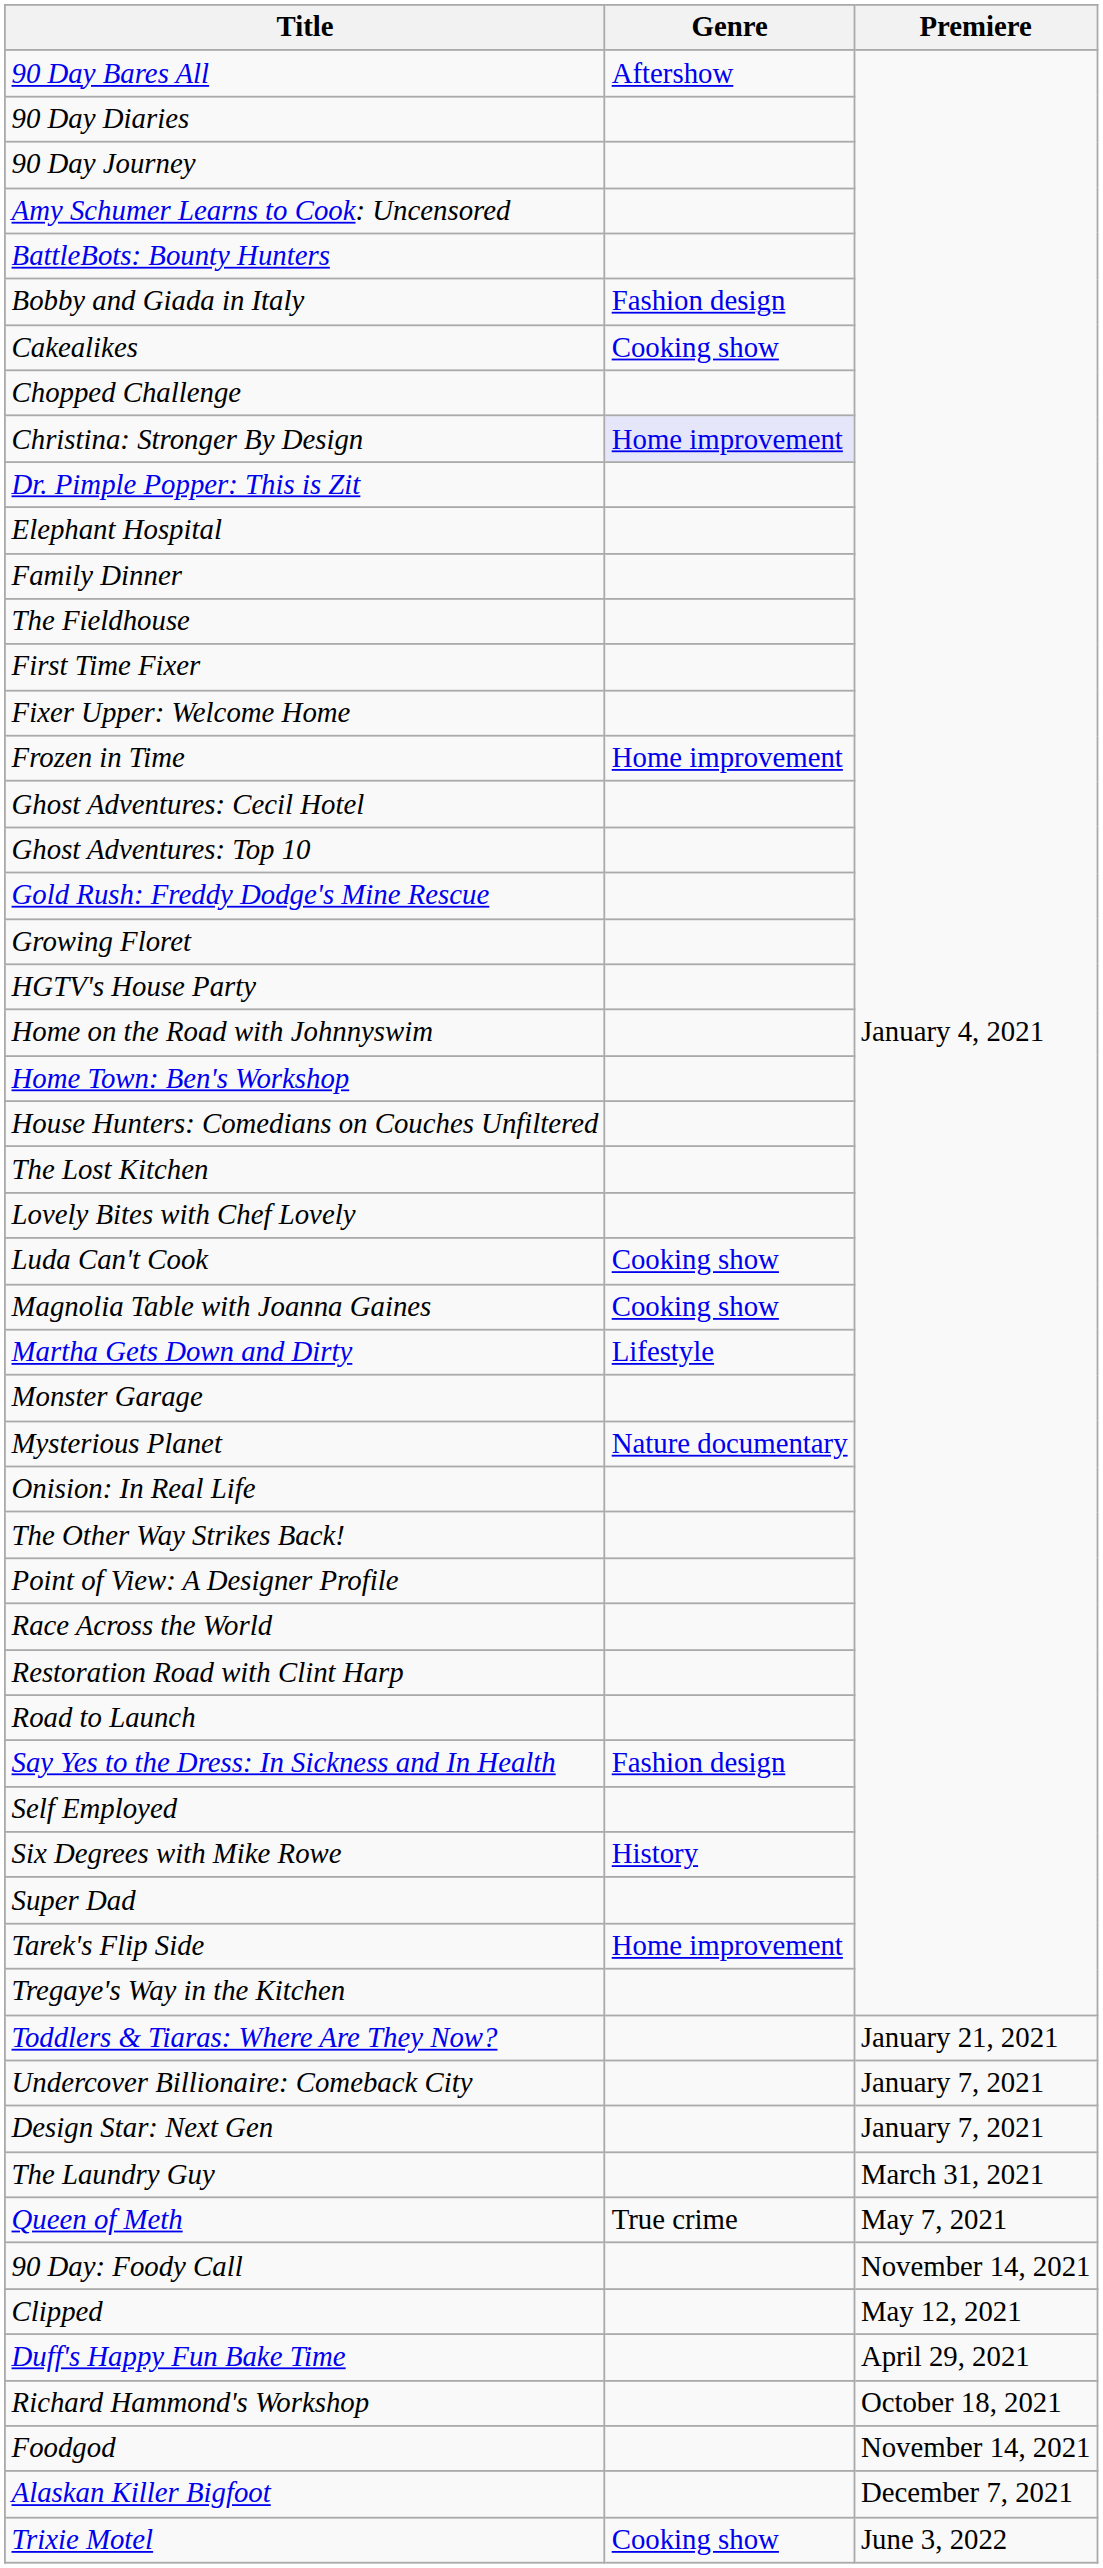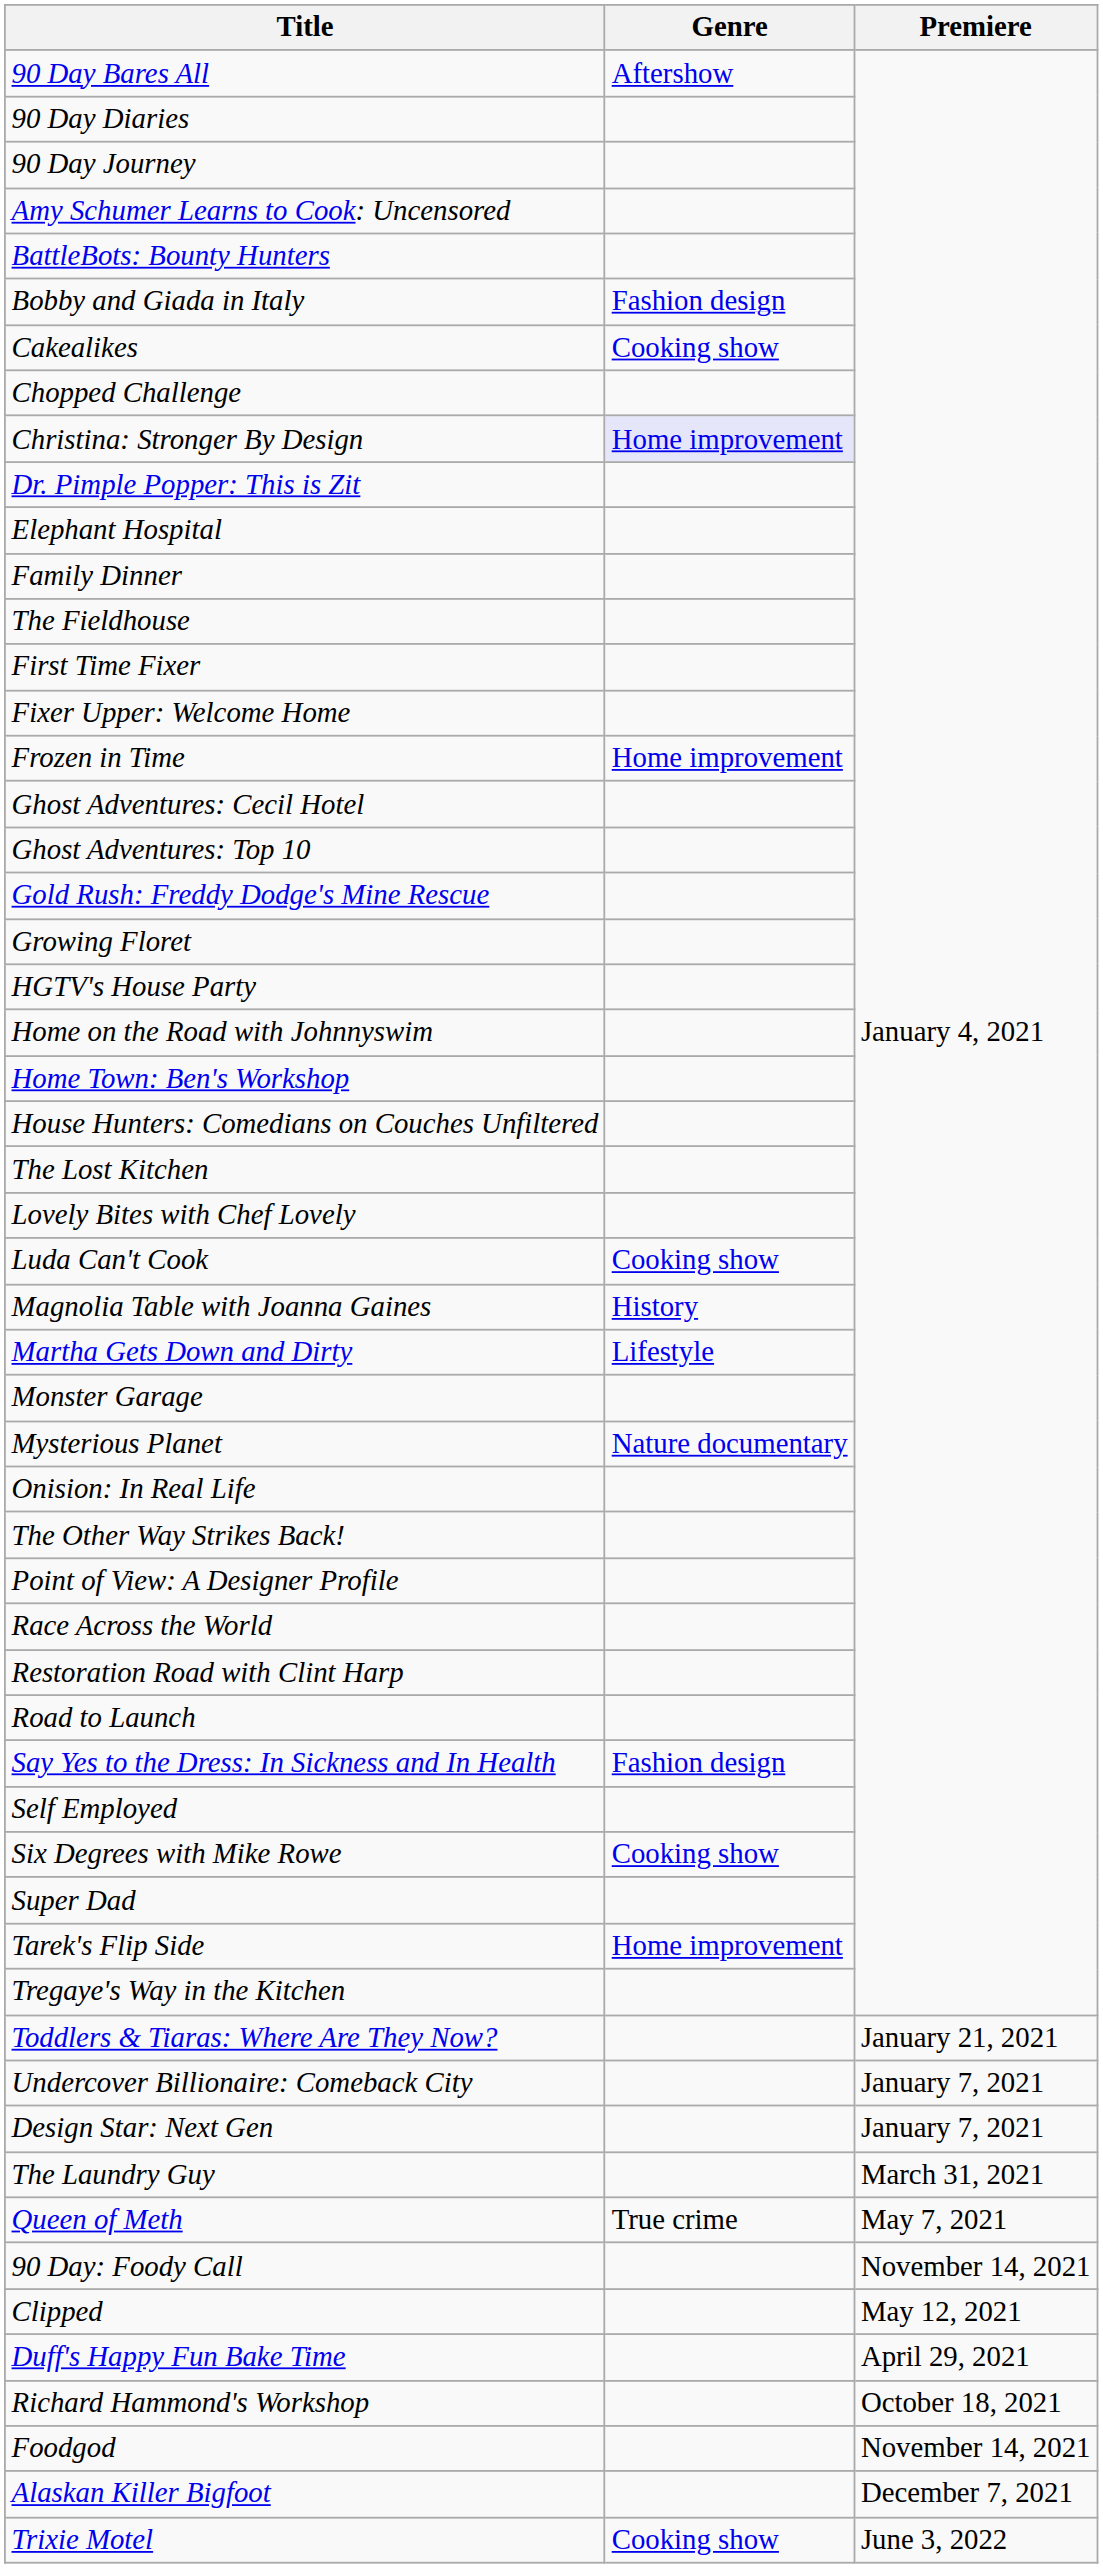Magnolia Table with Joanna Gaines | Genre: Cooking show -> History
Six Degrees with Mike Rowe | Genre: History -> Cooking show
